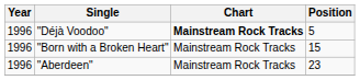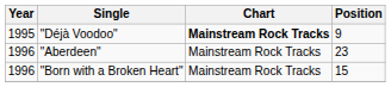"Déjà Voodoo" | Year: 1996 -> 1995
"Déjà Voodoo" | Position: 5 -> 9
rows swapped: "Aberdeen" <-> "Born with a Broken Heart"
